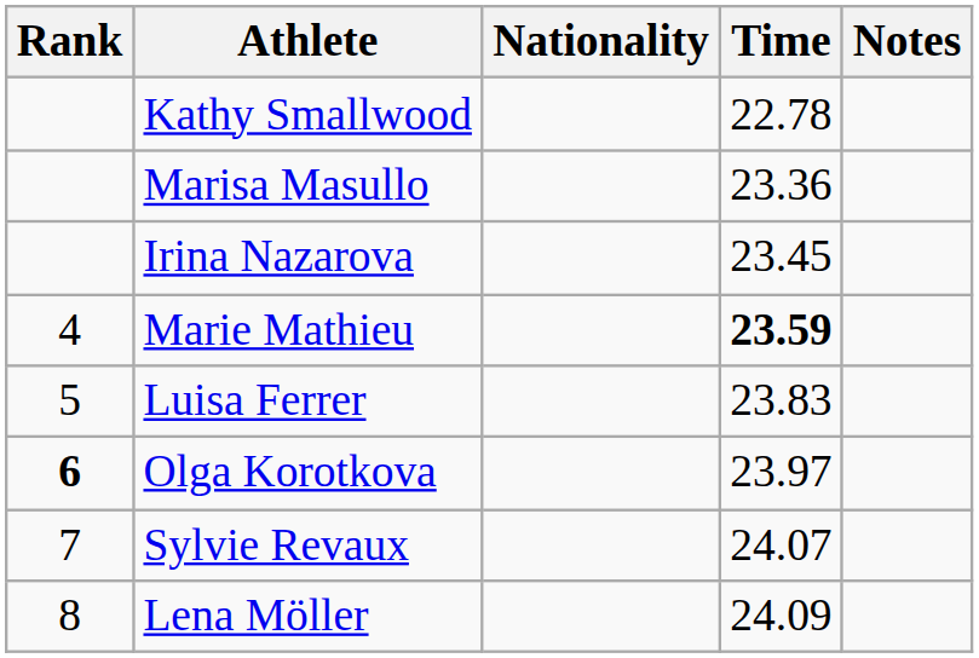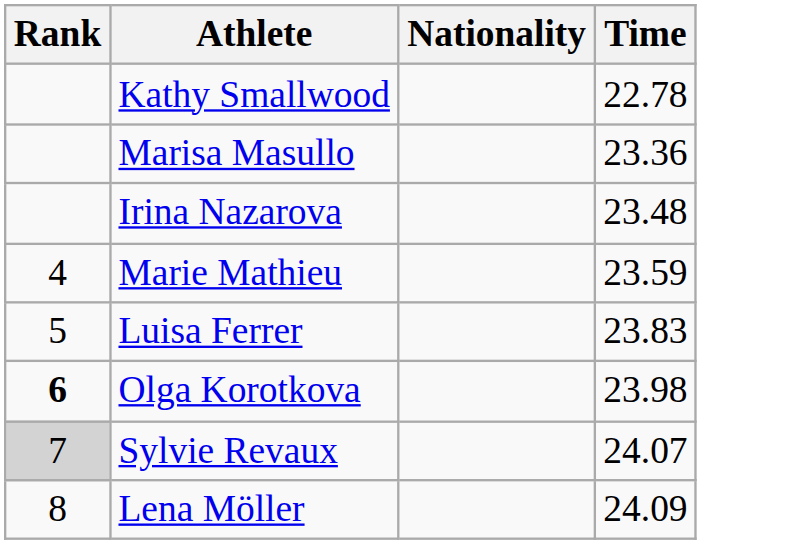- column: Notes
Irina Nazarova | Time: 23.45 -> 23.48
Marie Mathieu | Time: bold -> normal
Olga Korotkova | Time: 23.97 -> 23.98
Sylvie Revaux | Rank: no background -> lightgrey background
